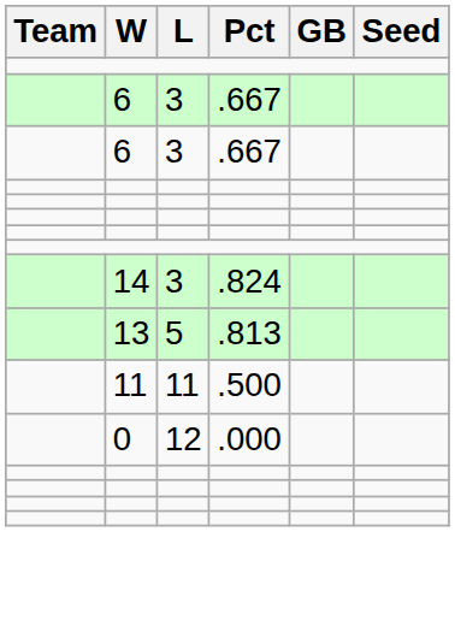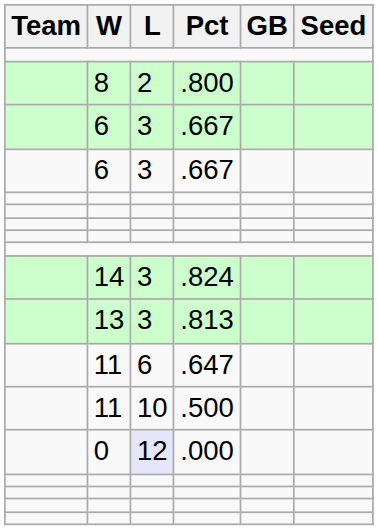+ row: 8 | 2 | .800
.813 | L: 5 -> 3
+ row: 11 | 6 | .647
.500 | L: 11 -> 10
.000 | L: no background -> lavender background
